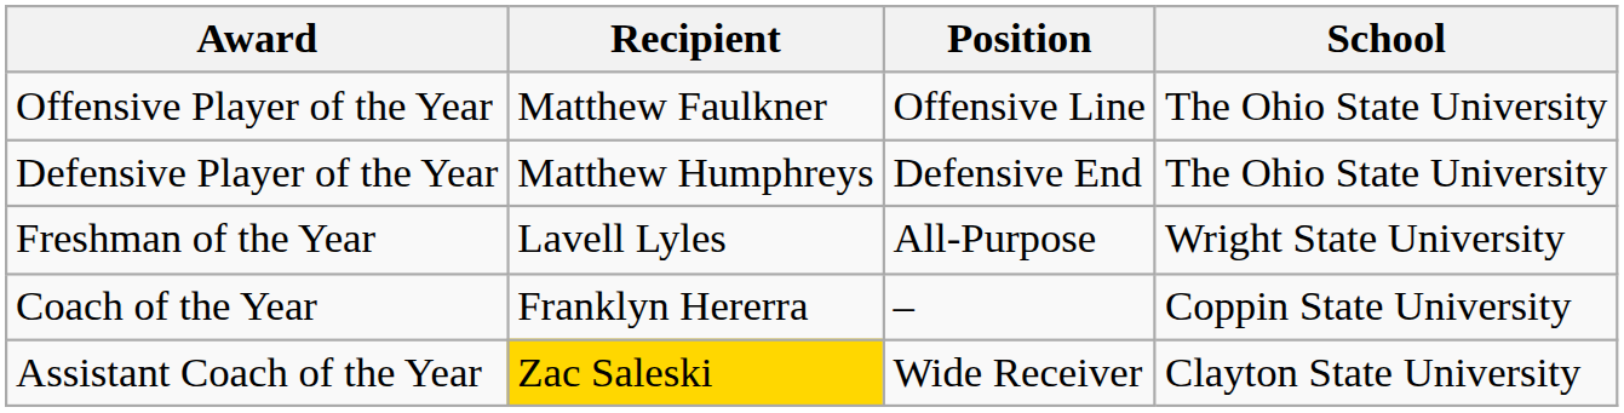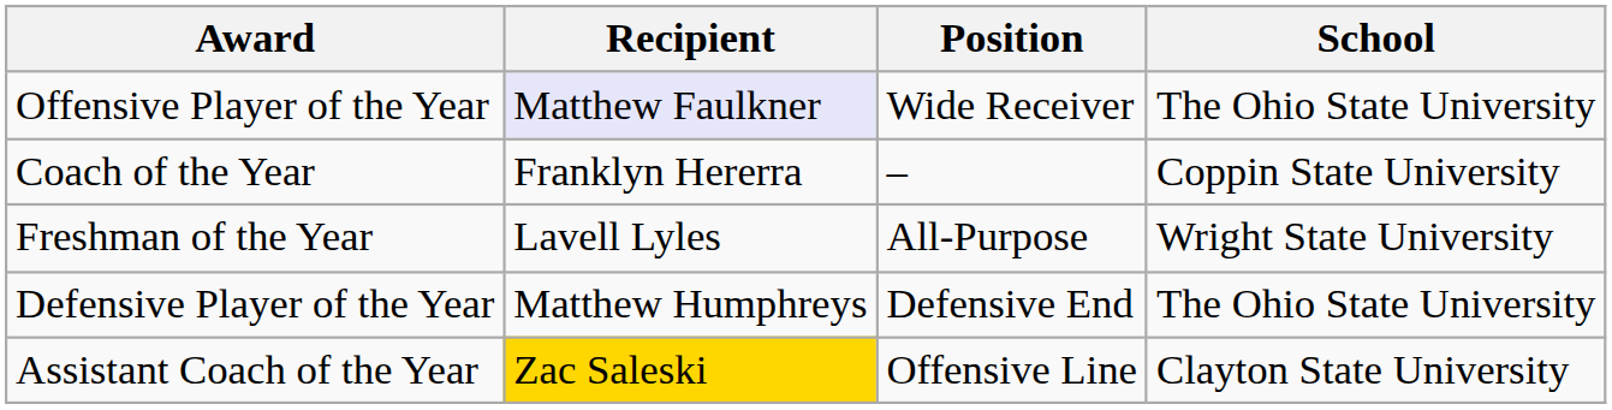Offensive Player of the Year | Recipient: no background -> lavender background
Offensive Player of the Year | Position: Offensive Line -> Wide Receiver
rows swapped: Defensive Player of the Year <-> Coach of the Year
Assistant Coach of the Year | Position: Wide Receiver -> Offensive Line
